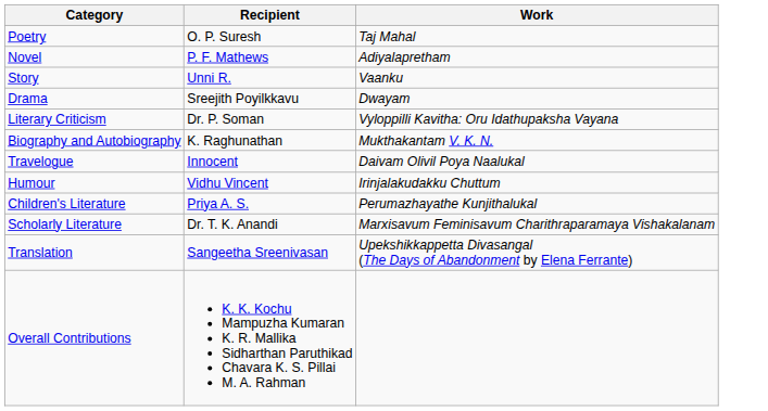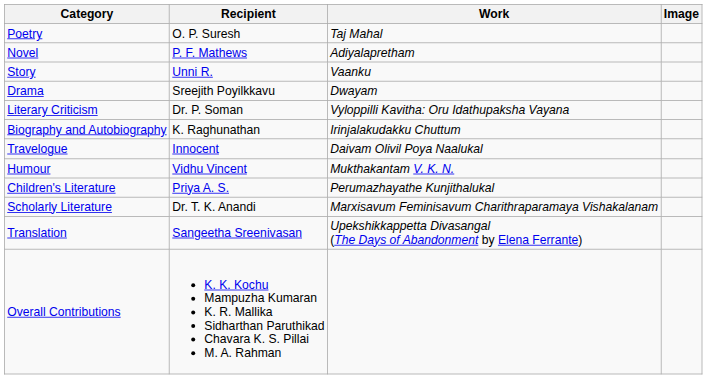+ column: Image
Biography and Autobiography | Work: Mukthakantam V. K. N. -> Irinjalakudakku Chuttum
Humour | Work: Irinjalakudakku Chuttum -> Mukthakantam V. K. N.
